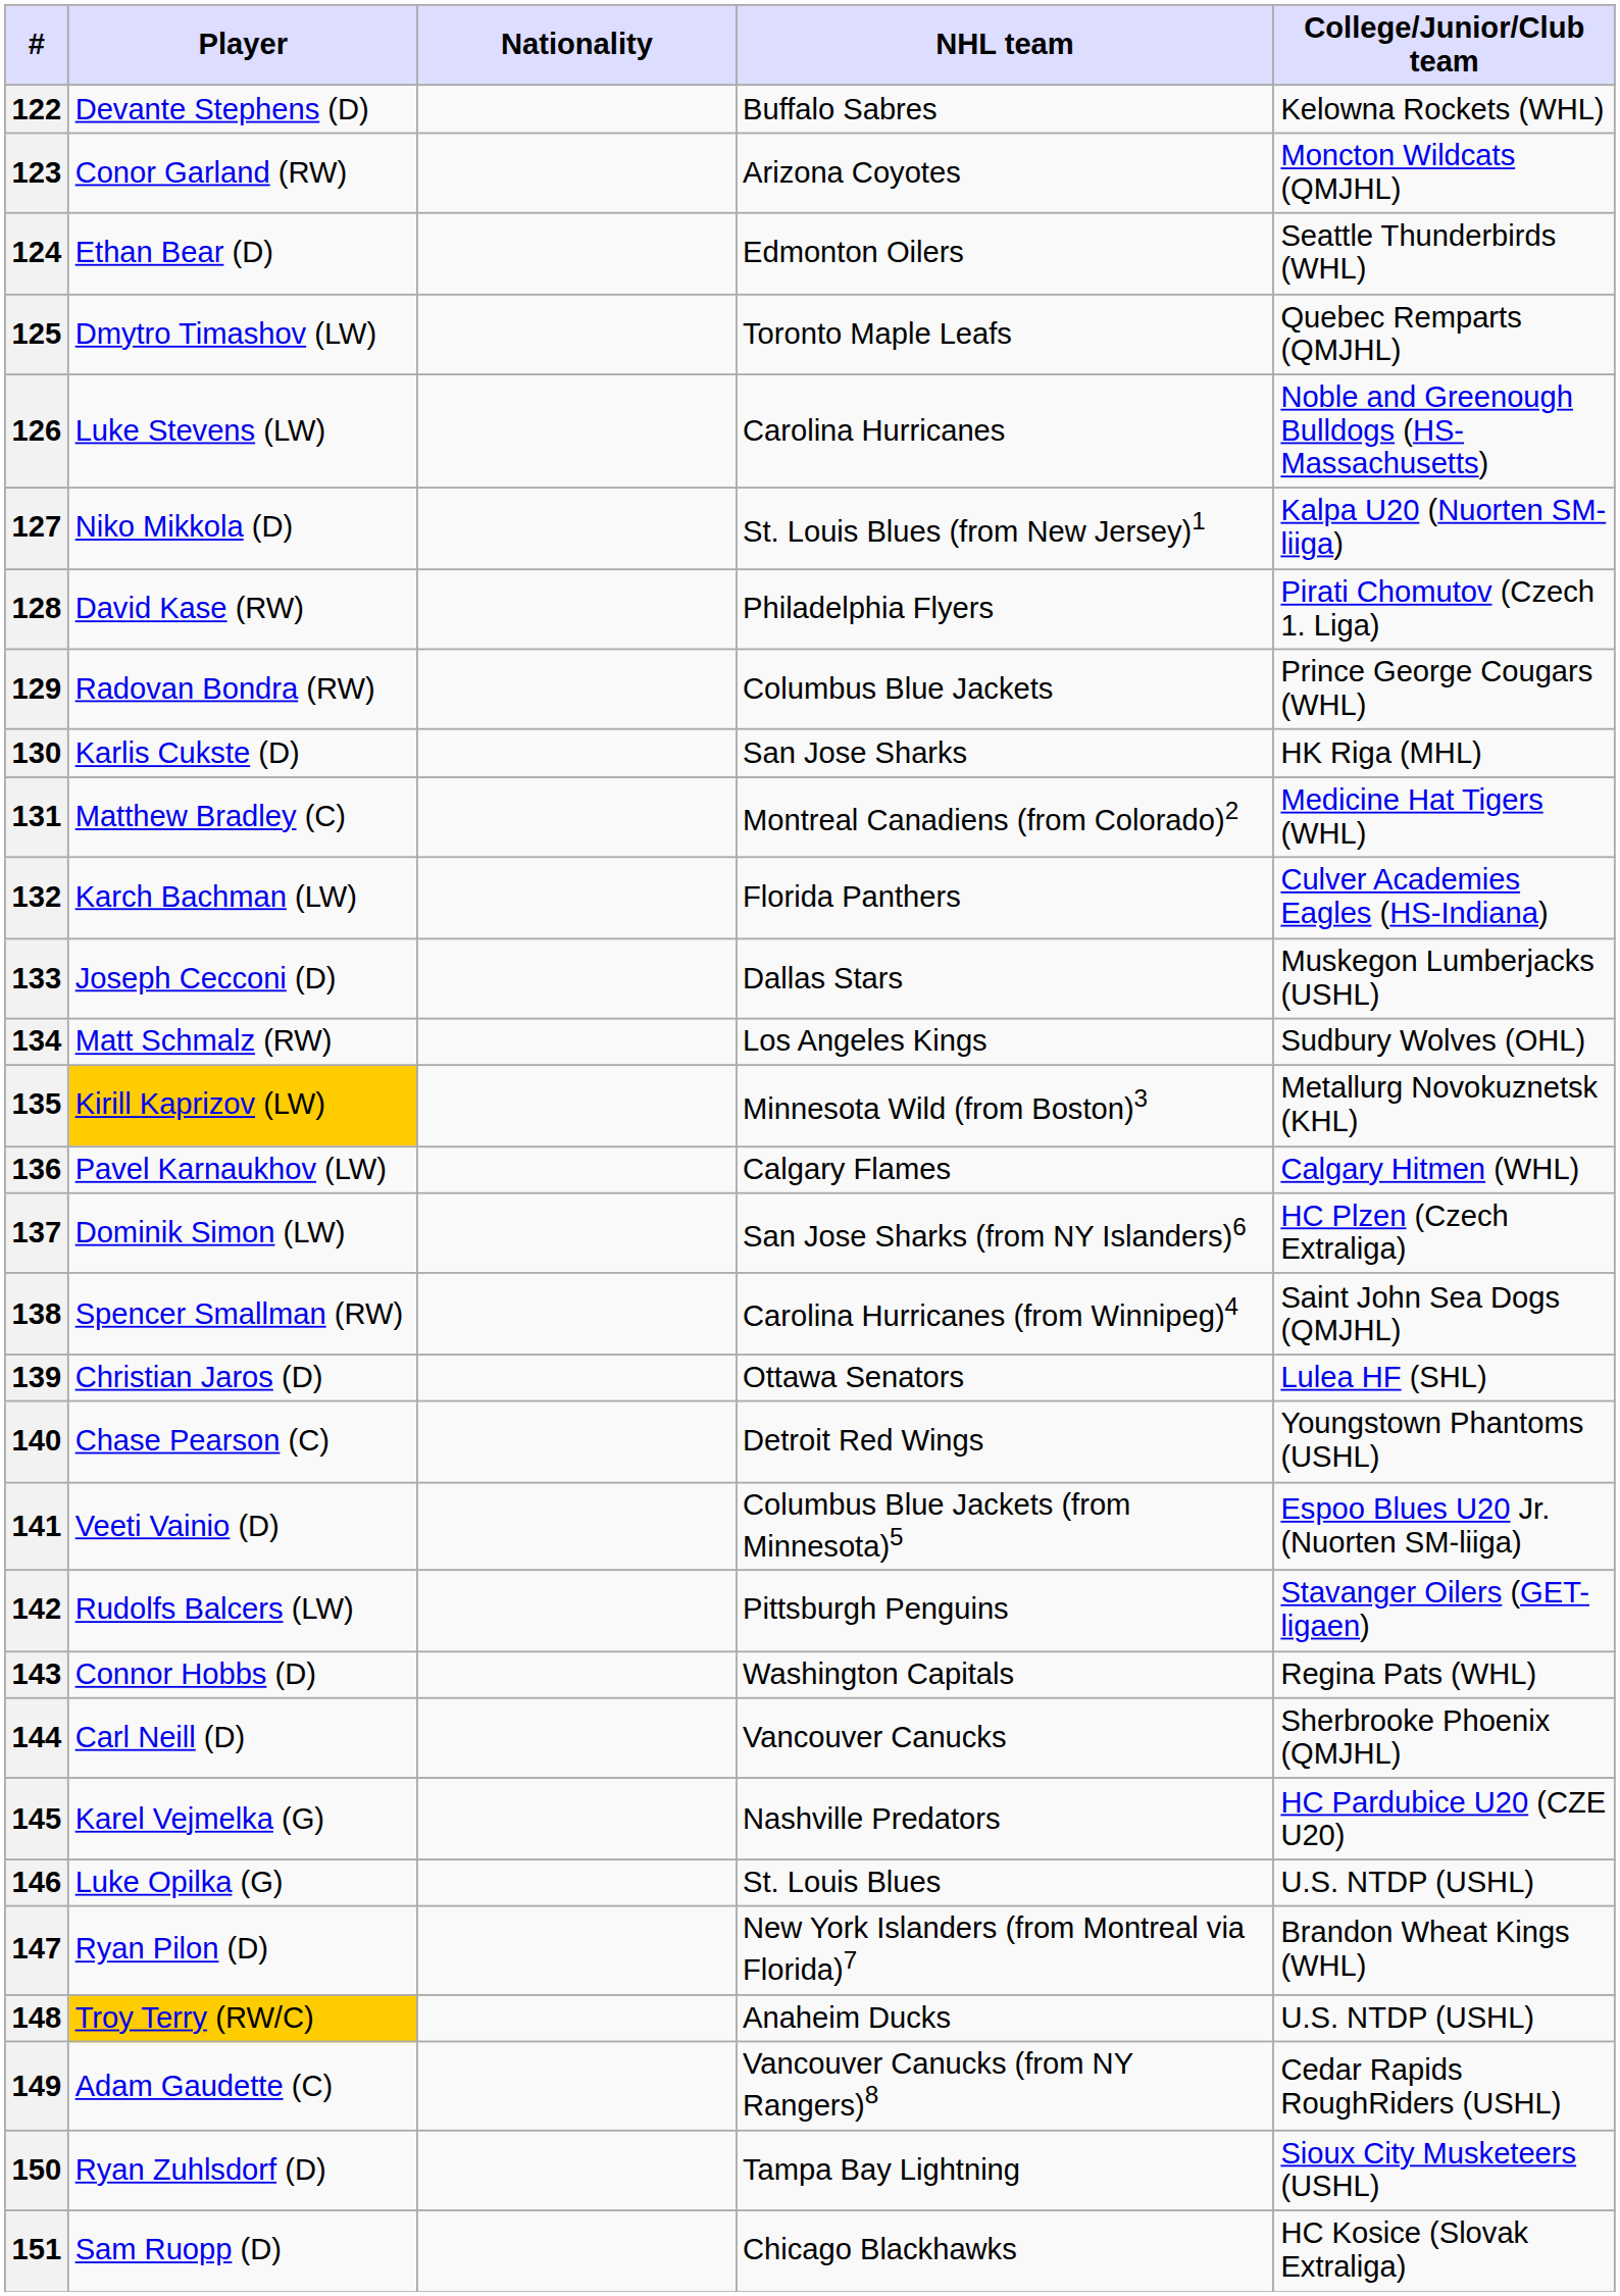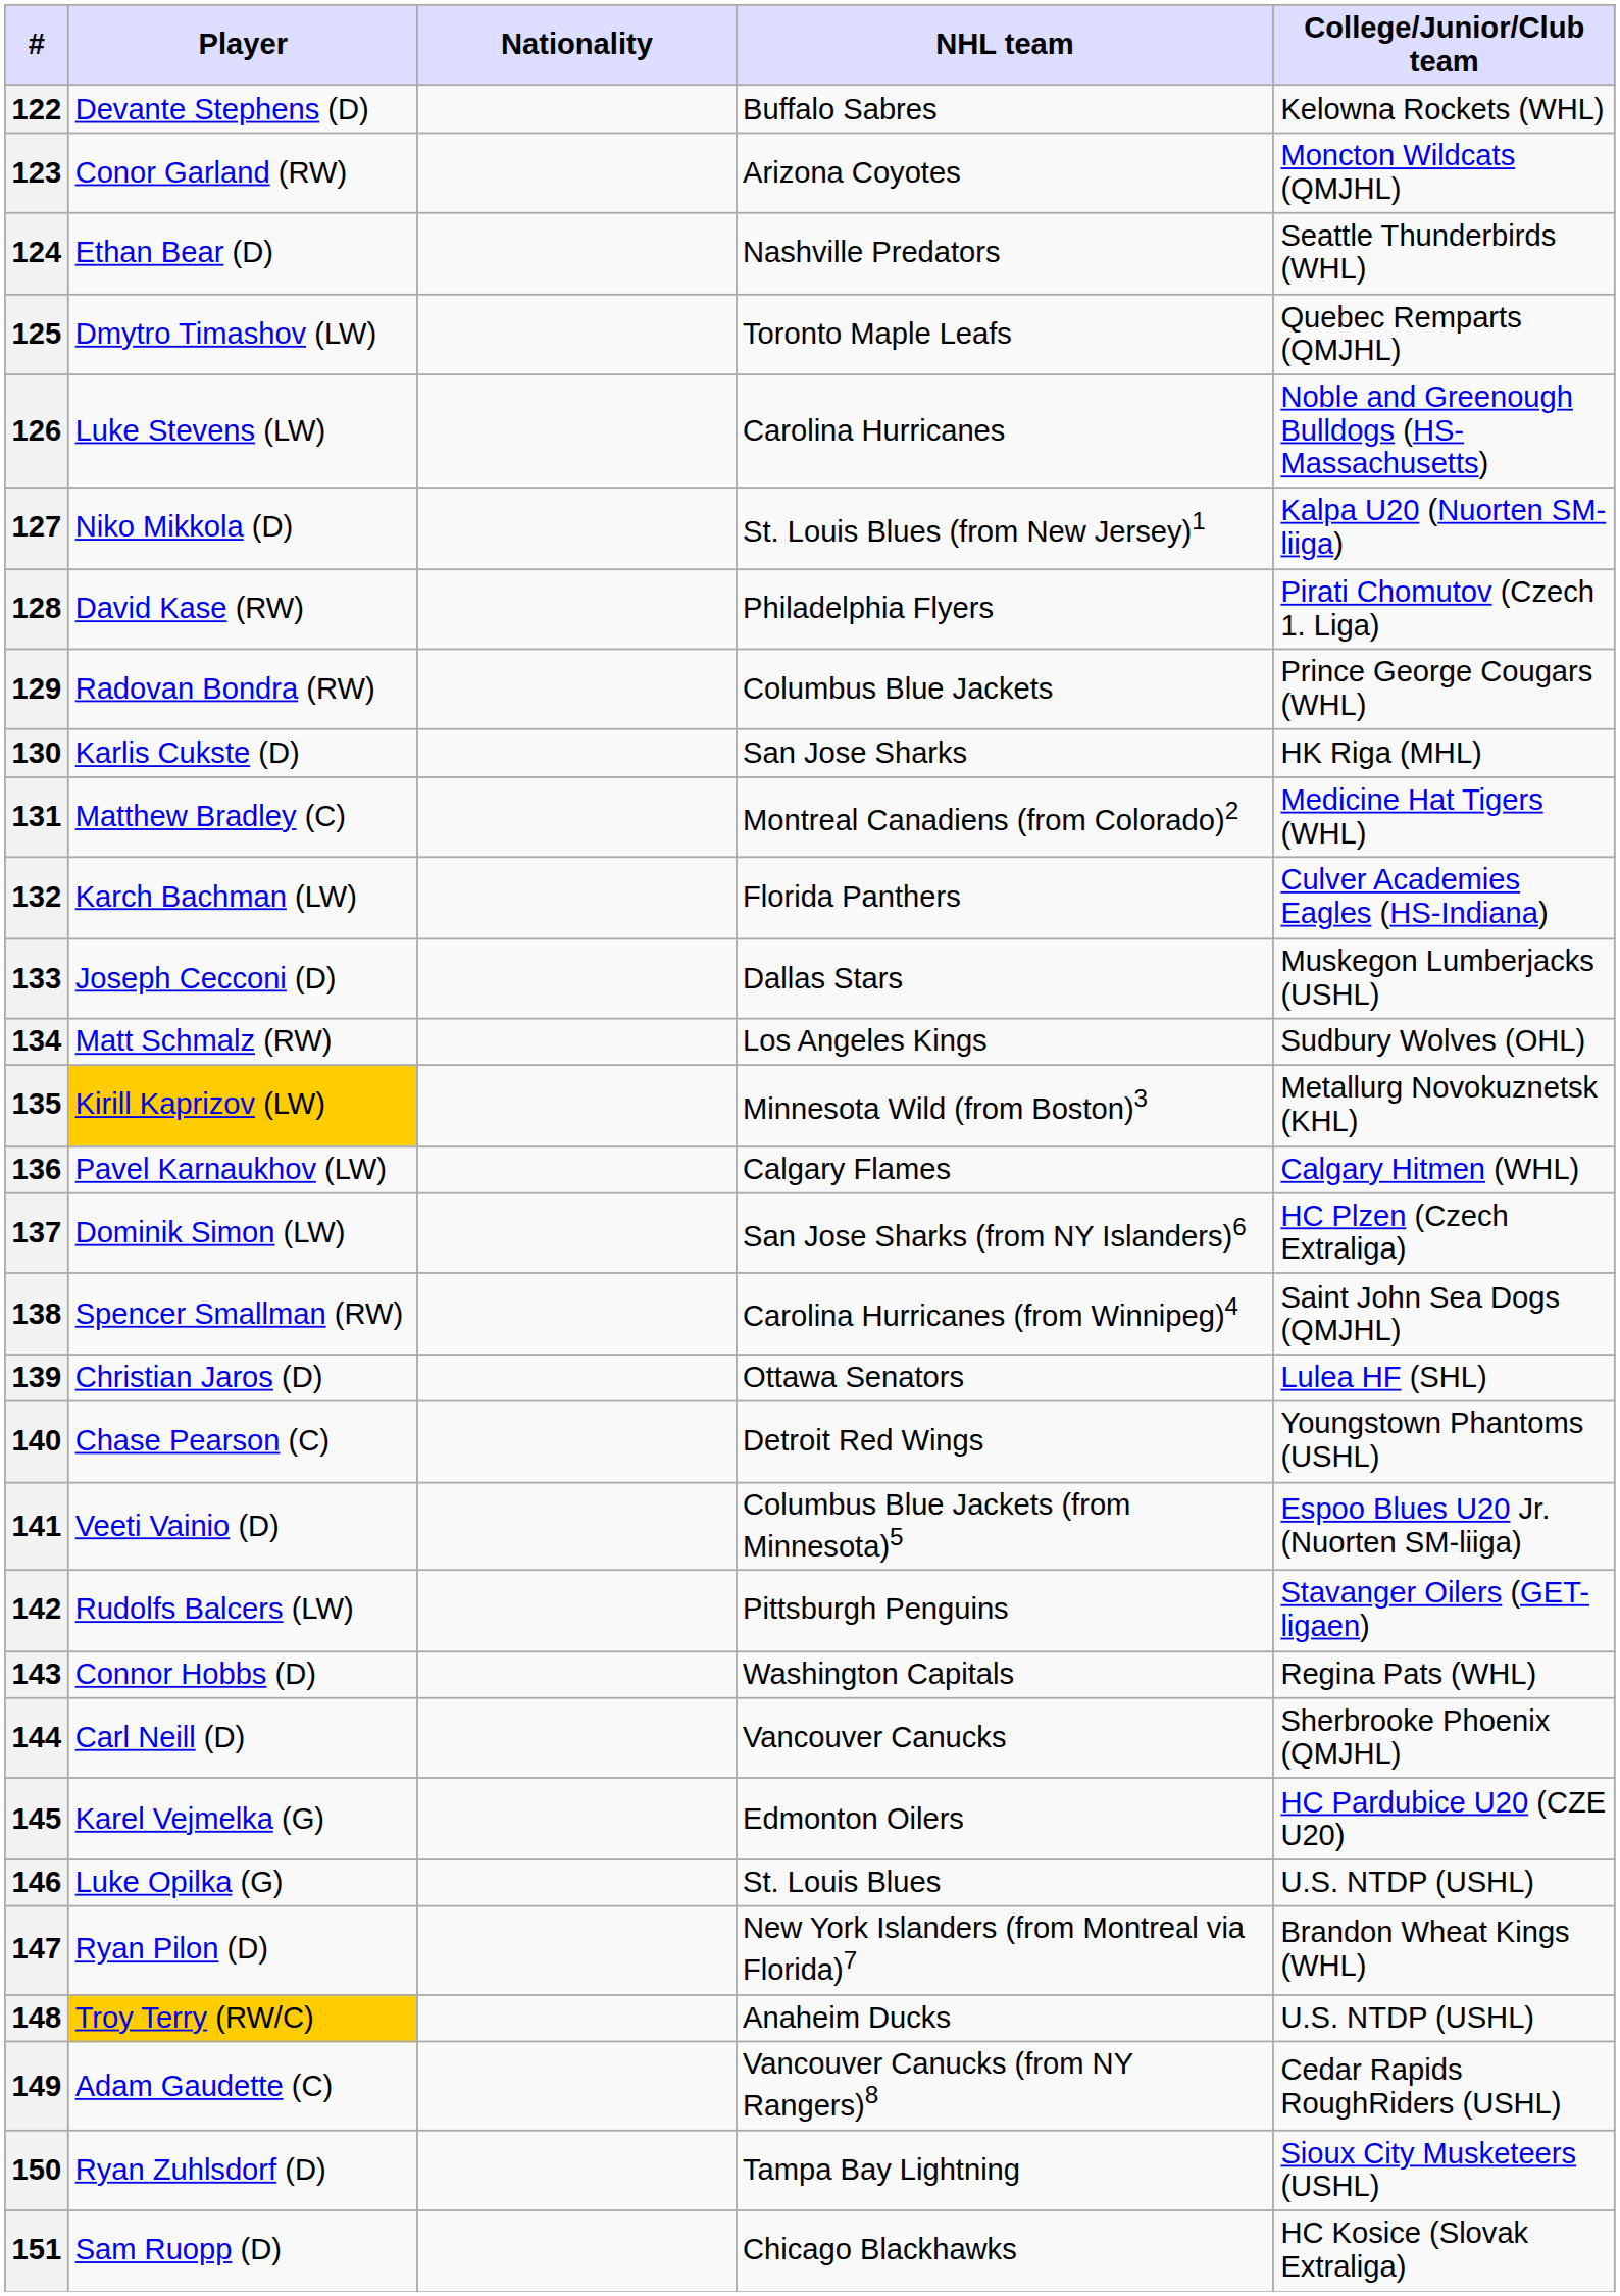124 | NHL team: Edmonton Oilers -> Nashville Predators
145 | NHL team: Nashville Predators -> Edmonton Oilers
